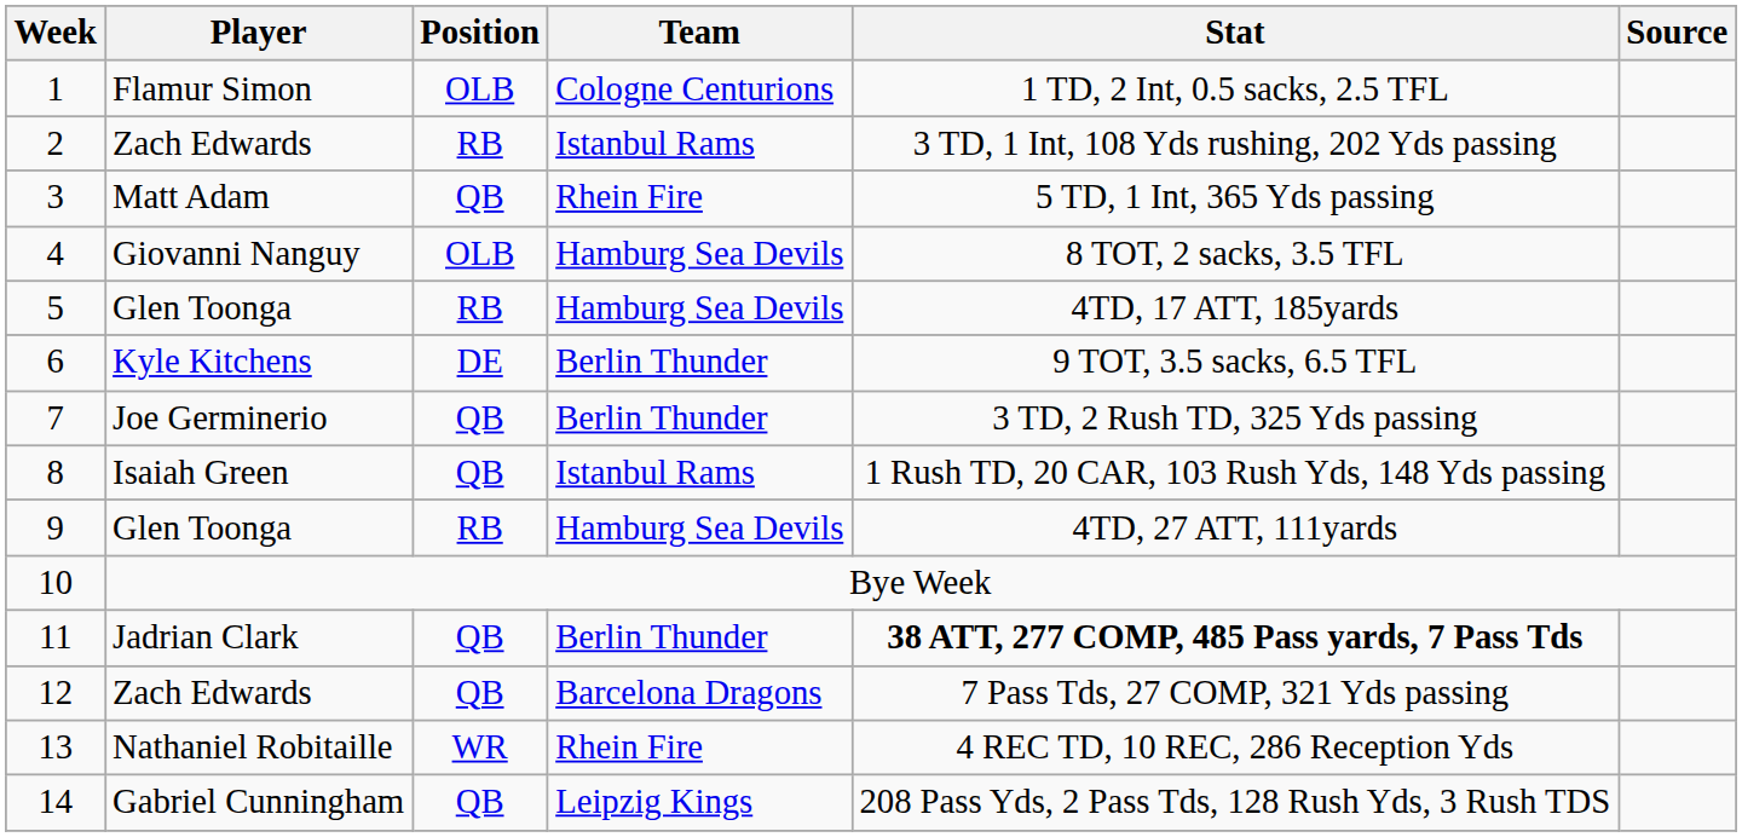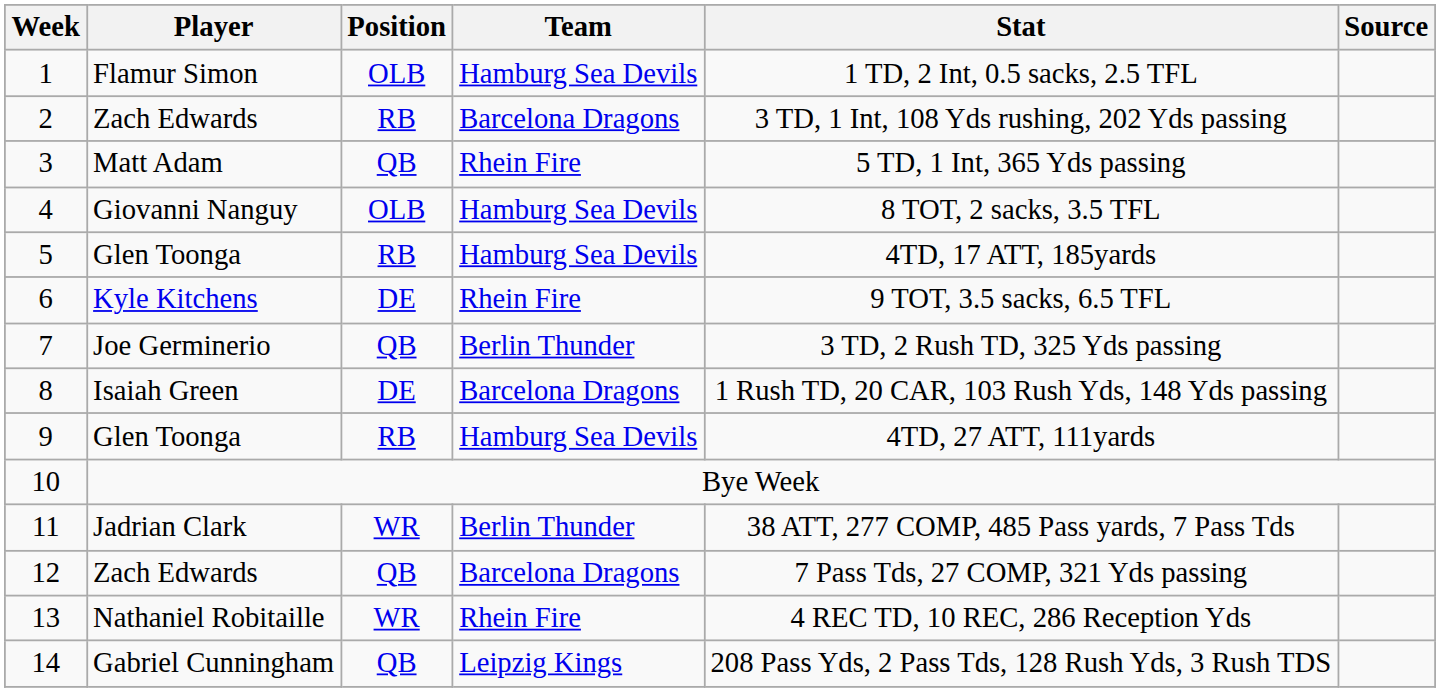1 | Team: Cologne Centurions -> Hamburg Sea Devils
2 | Team: Istanbul Rams -> Barcelona Dragons
6 | Team: Berlin Thunder -> Rhein Fire
8 | Position: QB -> DE
8 | Team: Istanbul Rams -> Barcelona Dragons
11 | Position: QB -> WR
11 | Stat: bold -> normal
